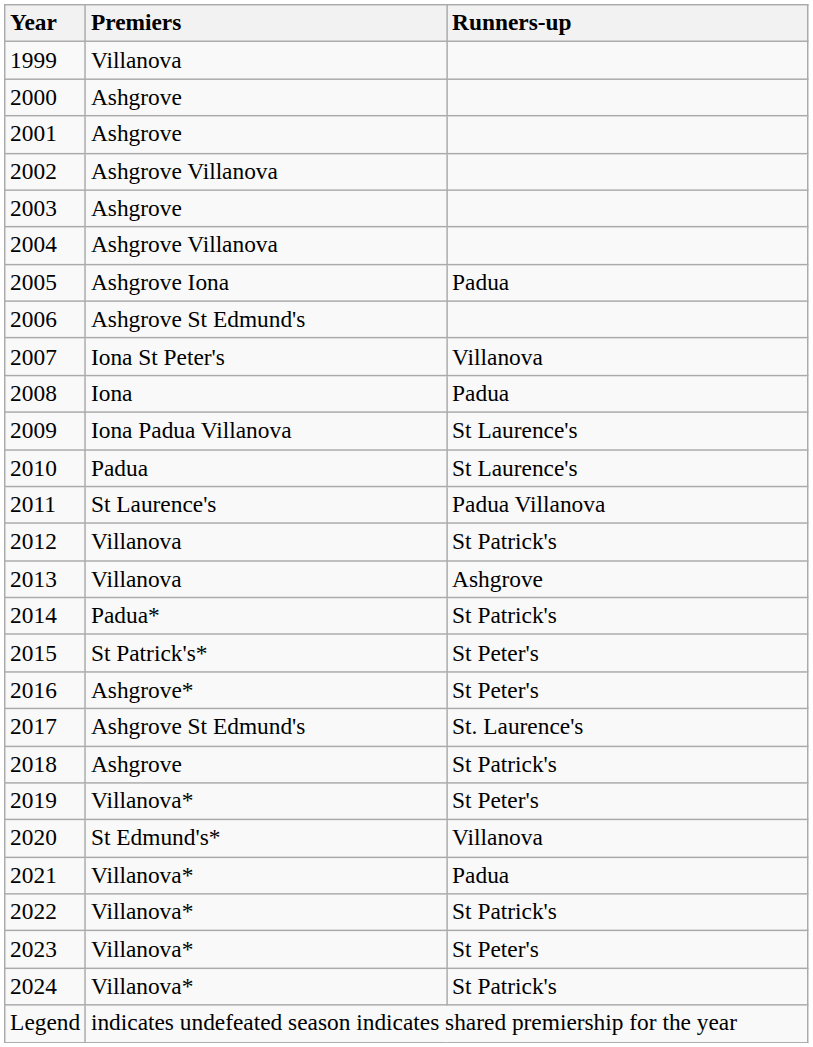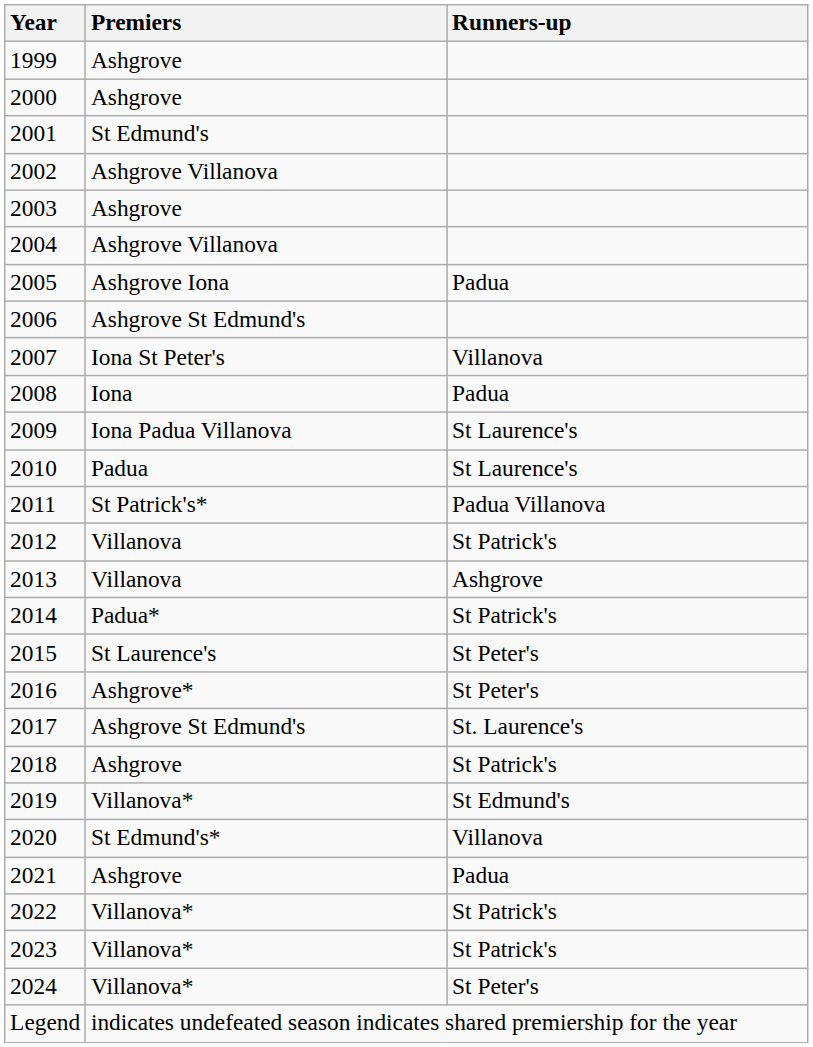1999 | Premiers: Villanova -> Ashgrove
2001 | Premiers: Ashgrove -> St Edmund's
2011 | Premiers: St Laurence's -> St Patrick's*
2015 | Premiers: St Patrick's* -> St Laurence's
2019 | Runners-up: St Peter's -> St Edmund's
2021 | Premiers: Villanova* -> Ashgrove
2023 | Runners-up: St Peter's -> St Patrick's
2024 | Runners-up: St Patrick's -> St Peter's
